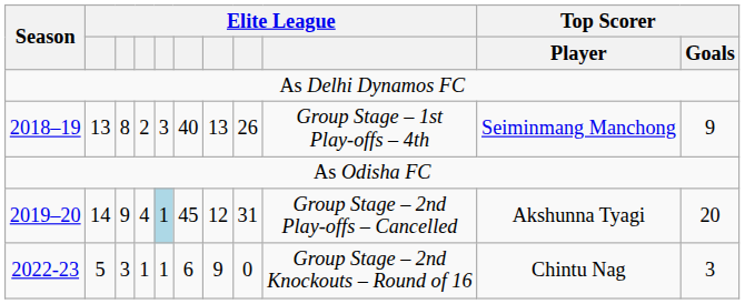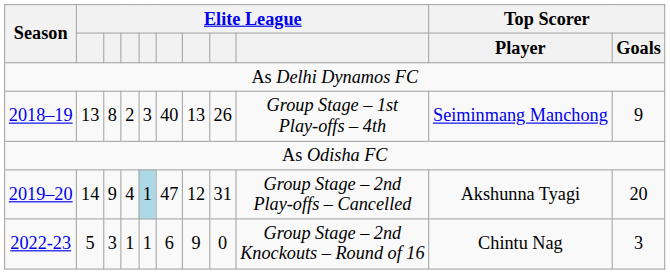2019–20 | column 6: 45 -> 47
